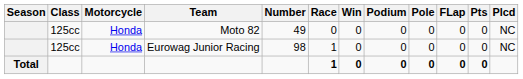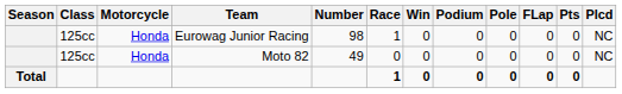rows swapped: Eurowag Junior Racing <-> Moto 82
